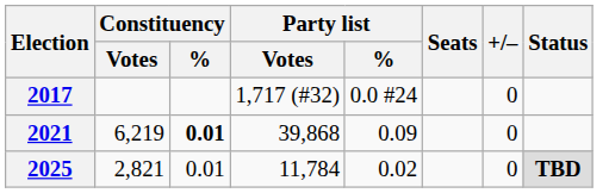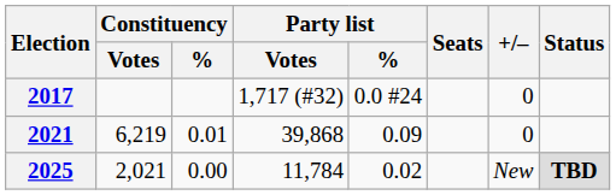2021 | Constituency / %: bold -> normal
2025 | Constituency / Votes: 2,821 -> 2,021
2025 | Constituency / %: 0.01 -> 0.00
2025 | +/–: 0 -> New
